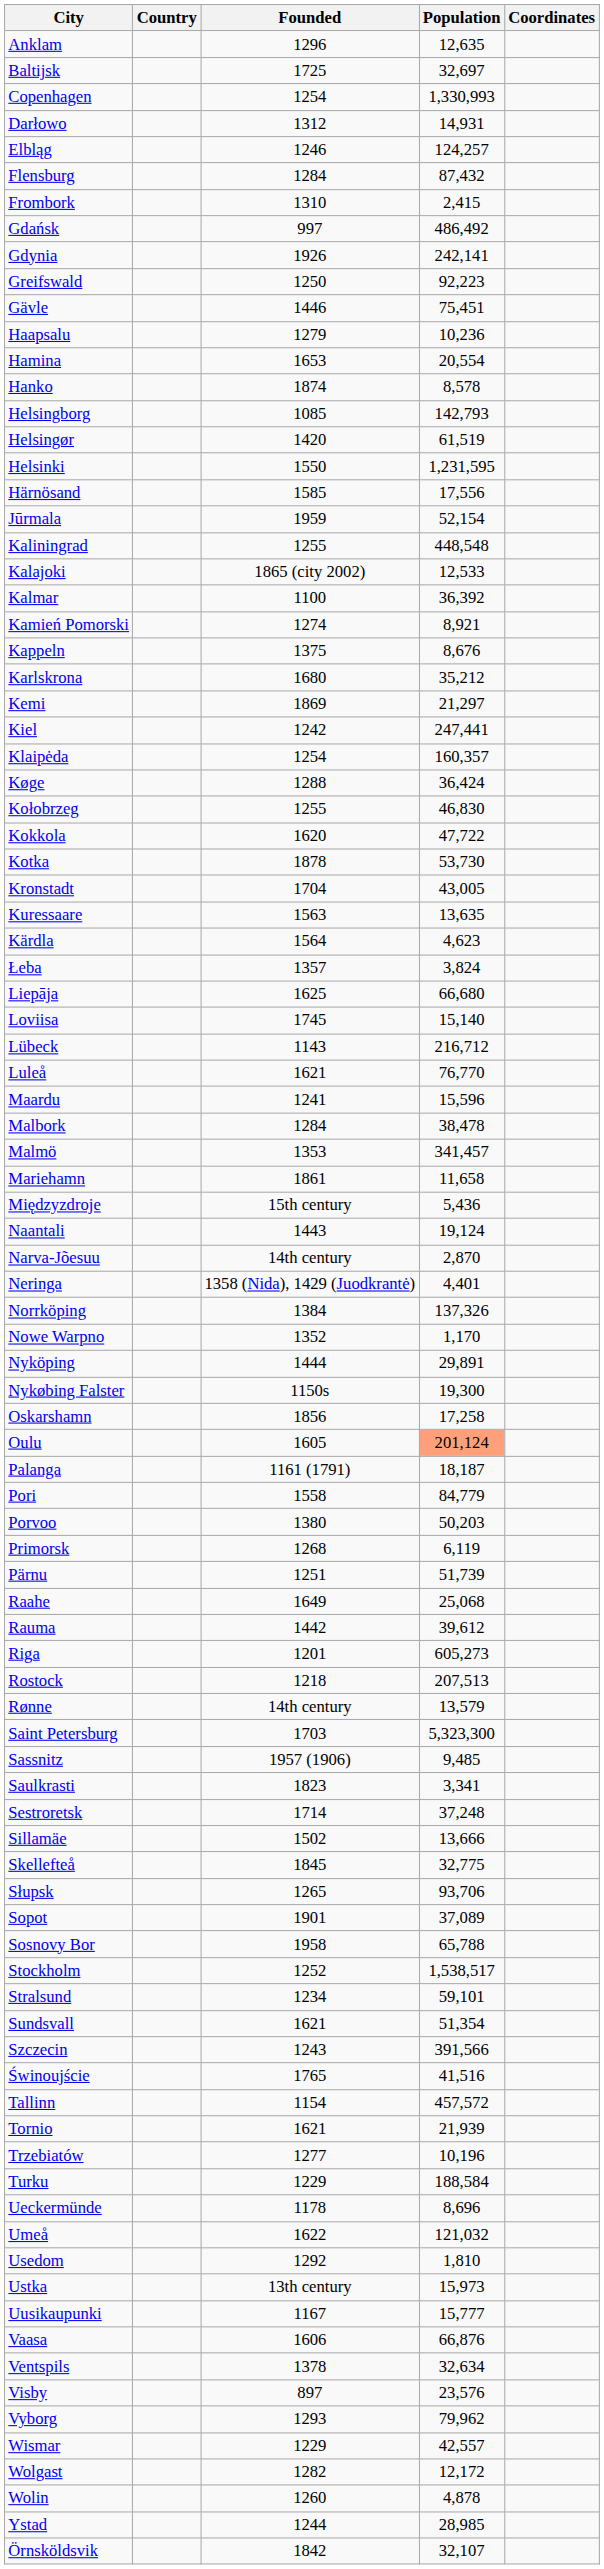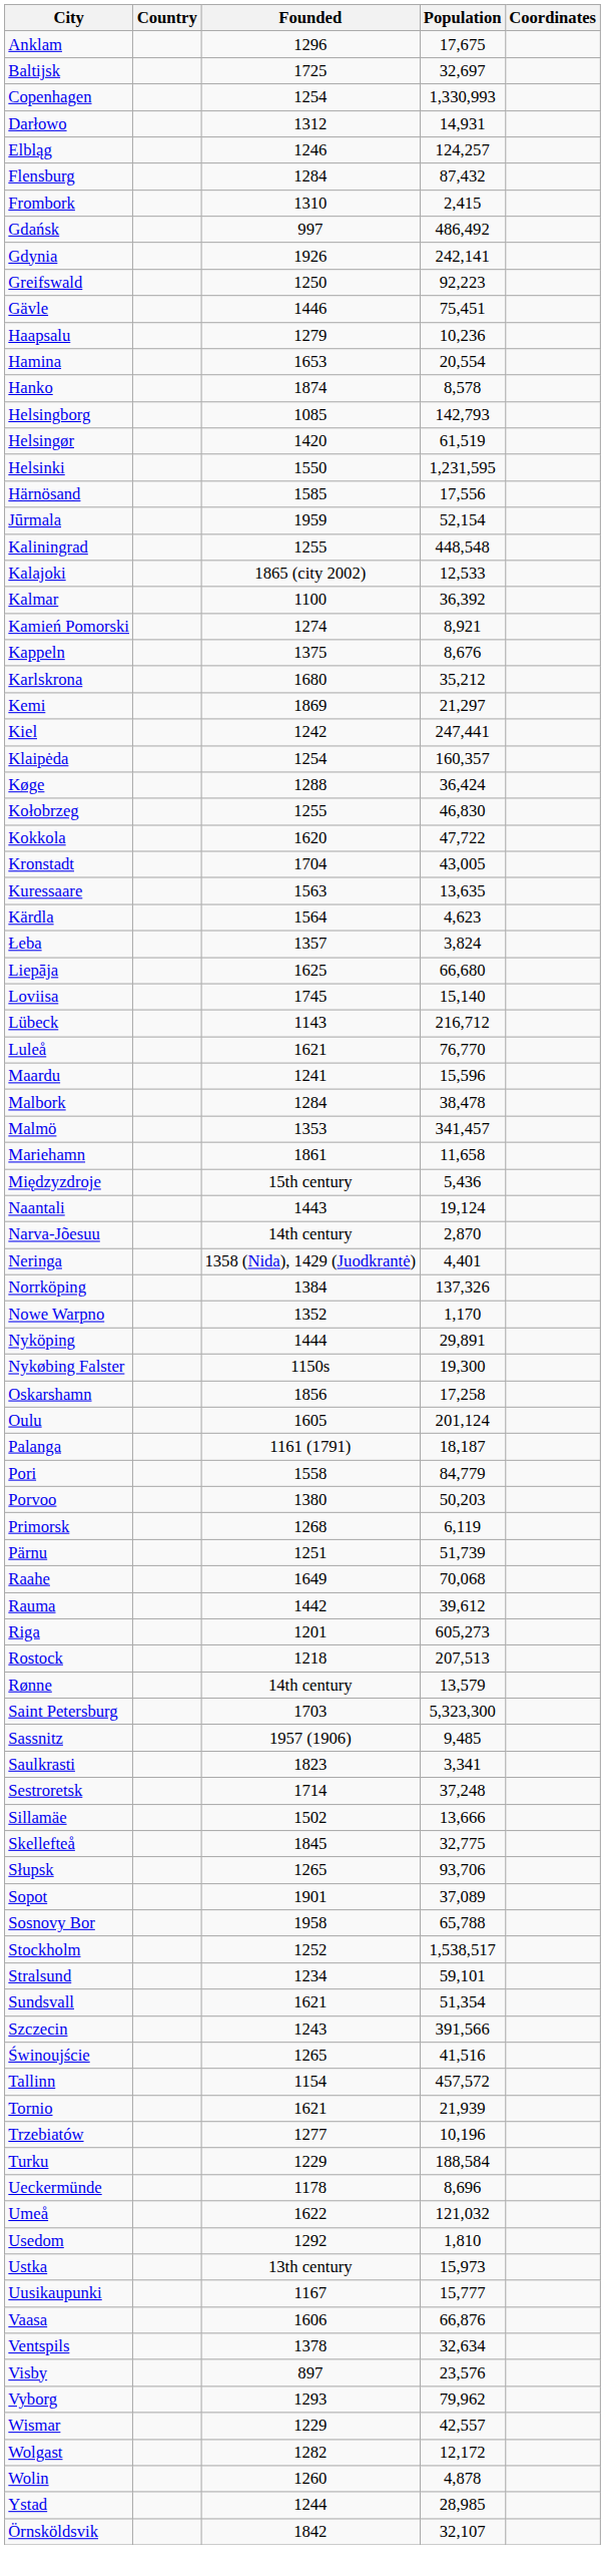Anklam | Population: 12,635 -> 17,675
- row: Kotka | 1878 | 53,730
Oulu | Population: lightsalmon background -> no background
Raahe | Population: 25,068 -> 70,068
Świnoujście | Founded: 1765 -> 1265
